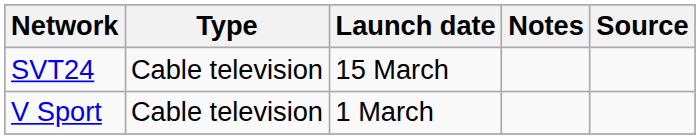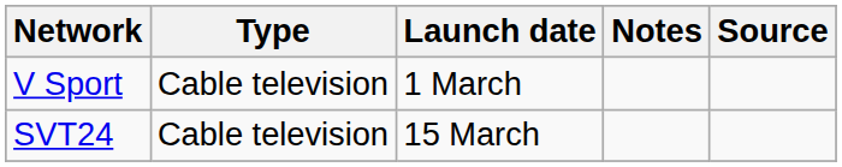rows swapped: V Sport <-> SVT24
